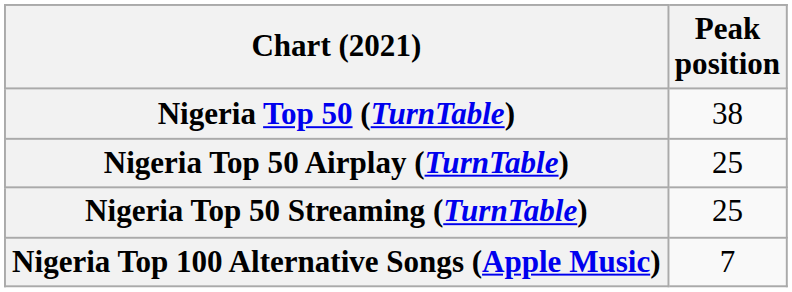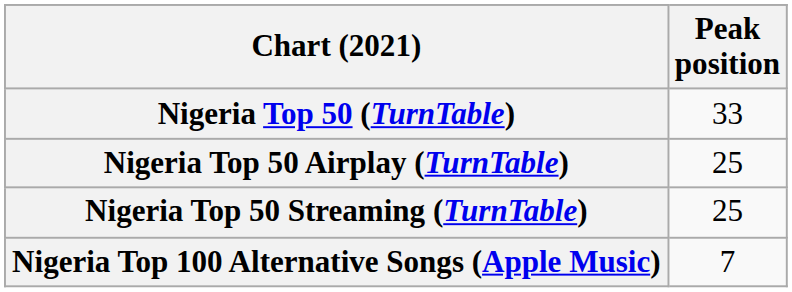Nigeria Top 50 (TurnTable) | Peak position: 38 -> 33
